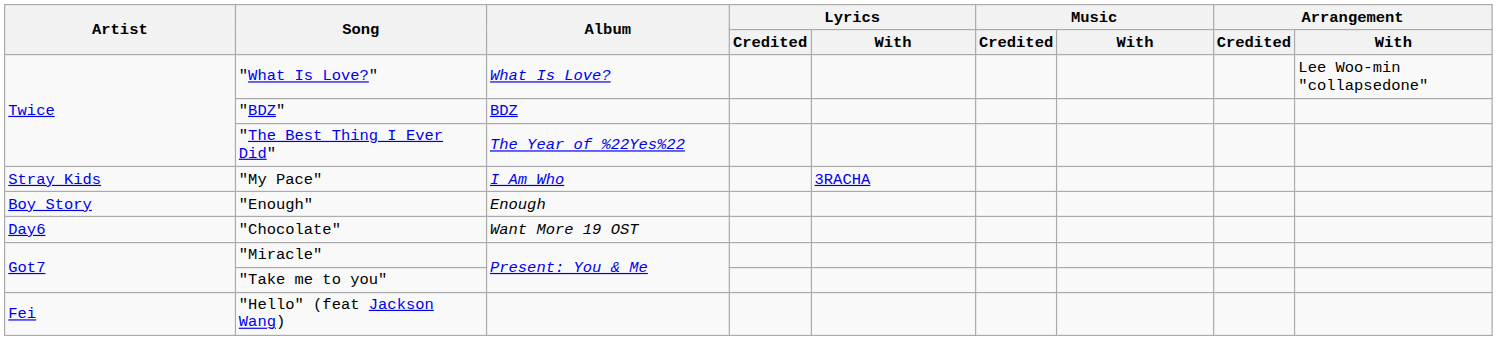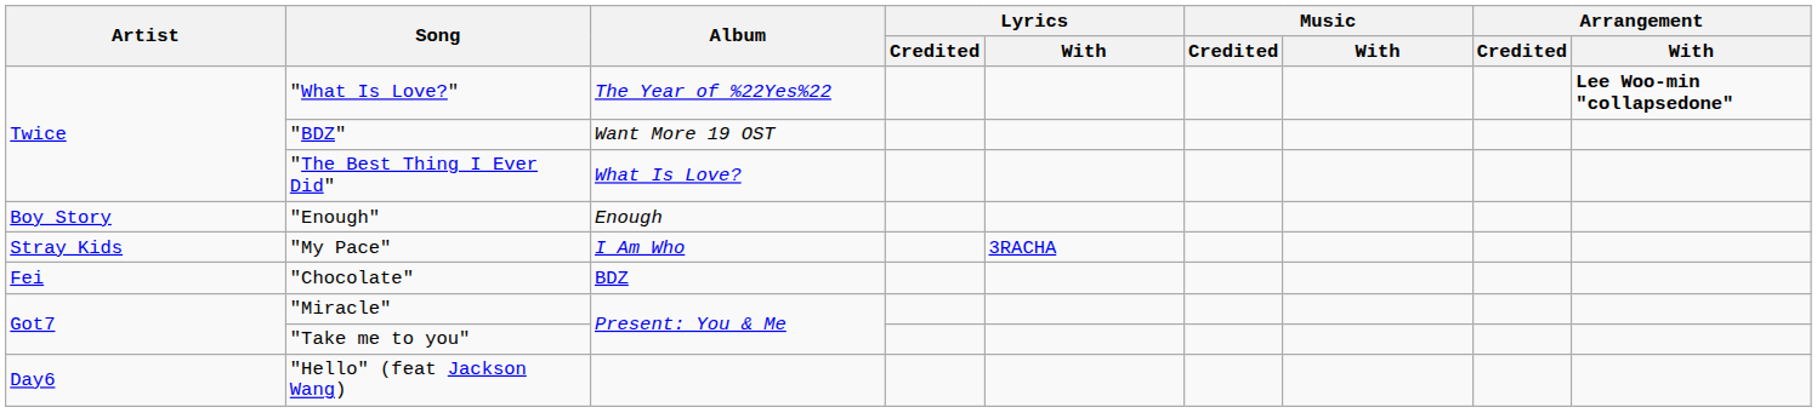"What Is Love?" | Album: What Is Love? -> The Year of %22Yes%22
"What Is Love?" | Arrangement / With: normal -> bold
"BDZ" | Album: BDZ -> Want More 19 OST
"The Best Thing I Ever Did" | Album: The Year of %22Yes%22 -> What Is Love?
rows swapped: "My Pace" <-> "Enough"
"Chocolate" | Artist: Day6 -> Fei
"Chocolate" | Album: Want More 19 OST -> BDZ
"Hello" (feat Jackson Wang) | Artist: Fei -> Day6
